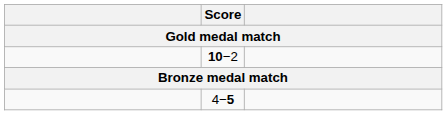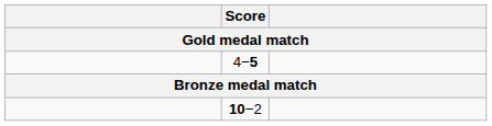rows swapped: 4−5 <-> 10−2
